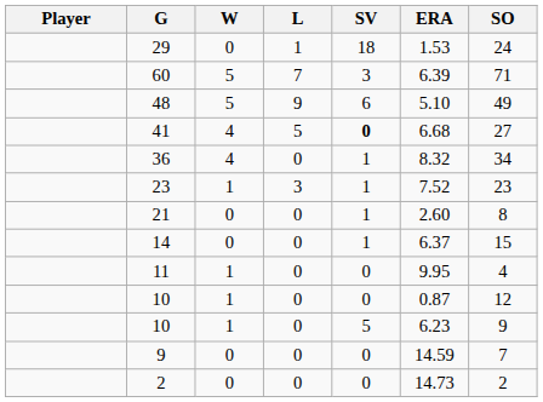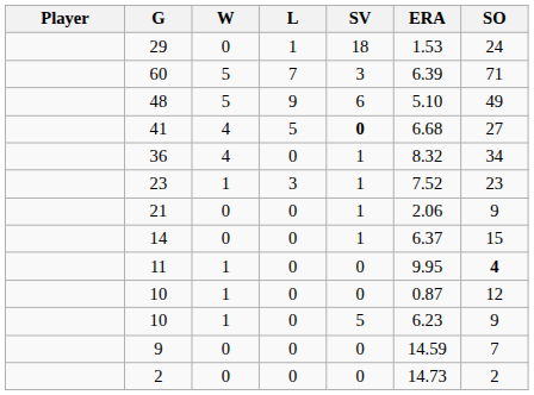21 | ERA: 2.60 -> 2.06
21 | SO: 8 -> 9
11 | SO: normal -> bold
